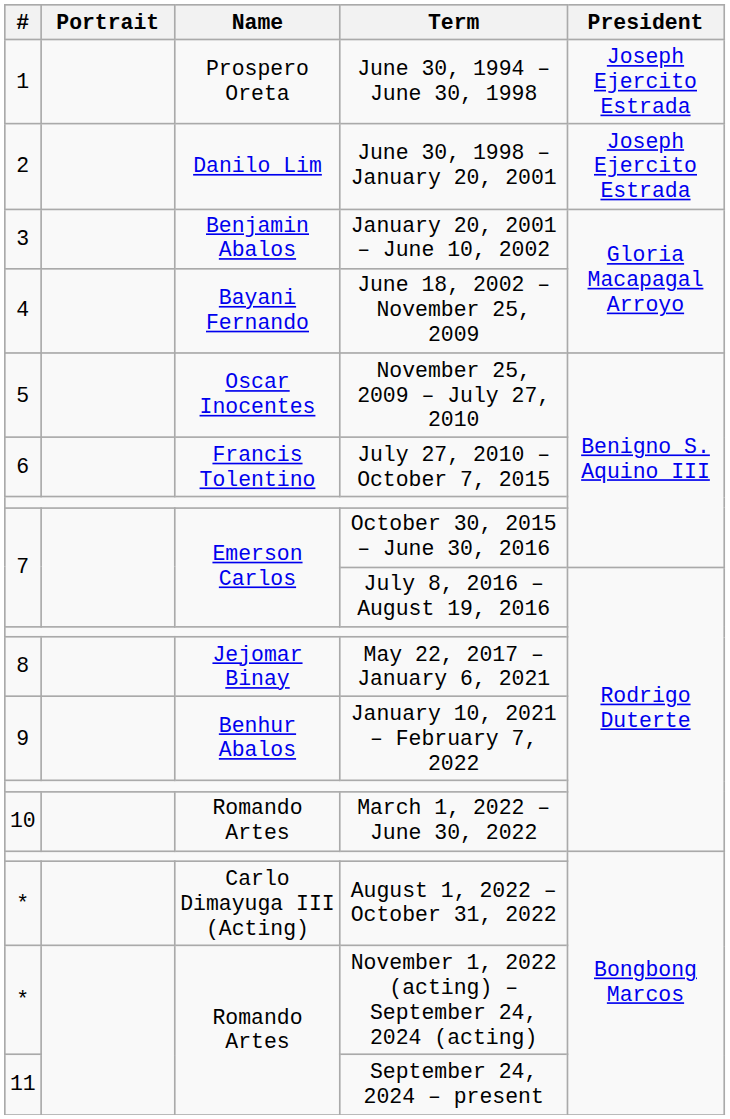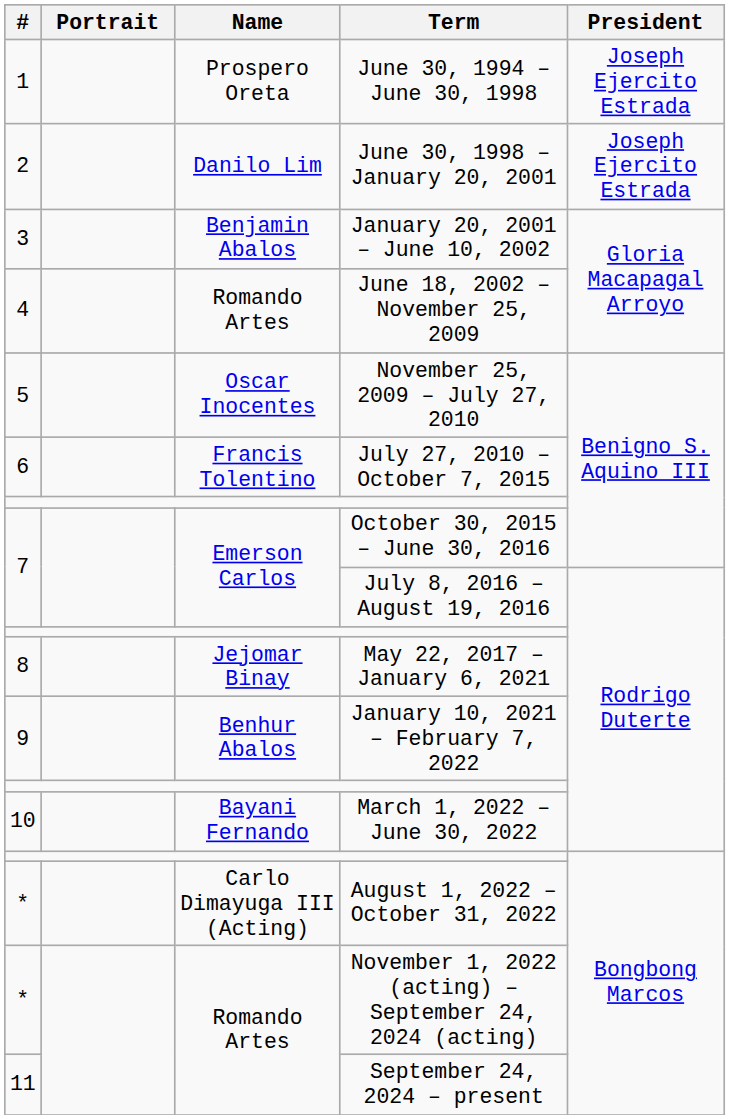June 18, 2002 – November 25, 2009 | Name: Bayani Fernando -> Romando Artes
March 1, 2022 – June 30, 2022 | Name: Romando Artes -> Bayani Fernando
